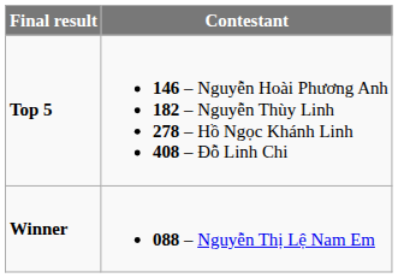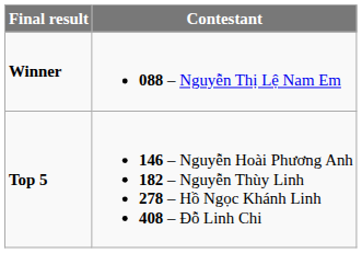rows swapped: Winner <-> Top 5
